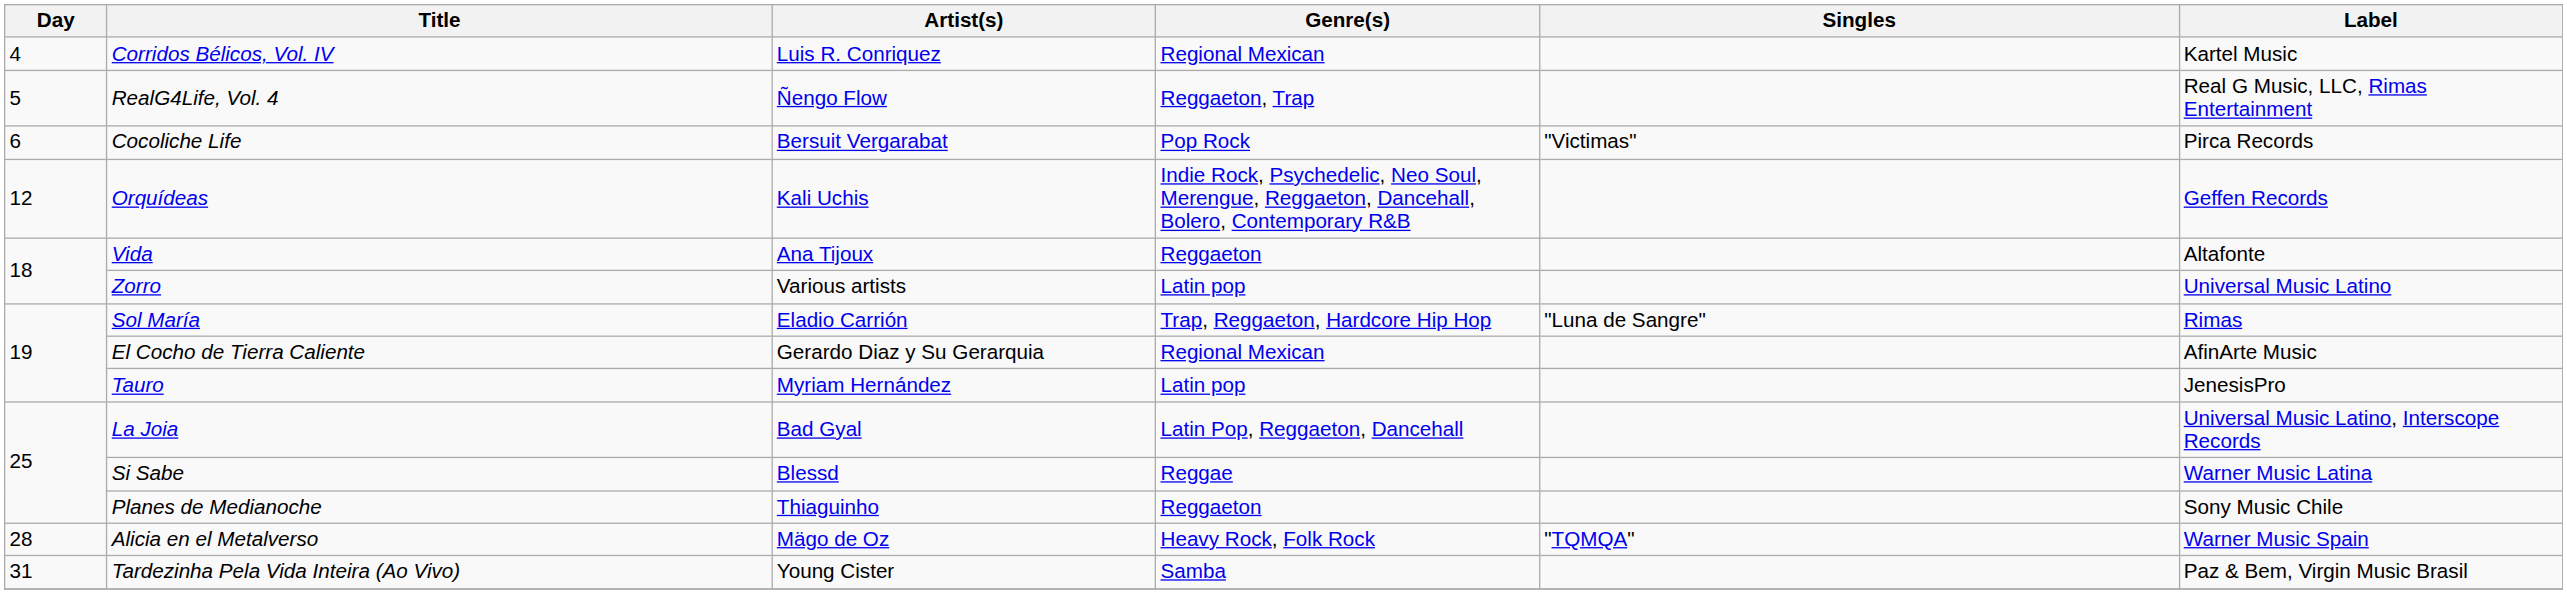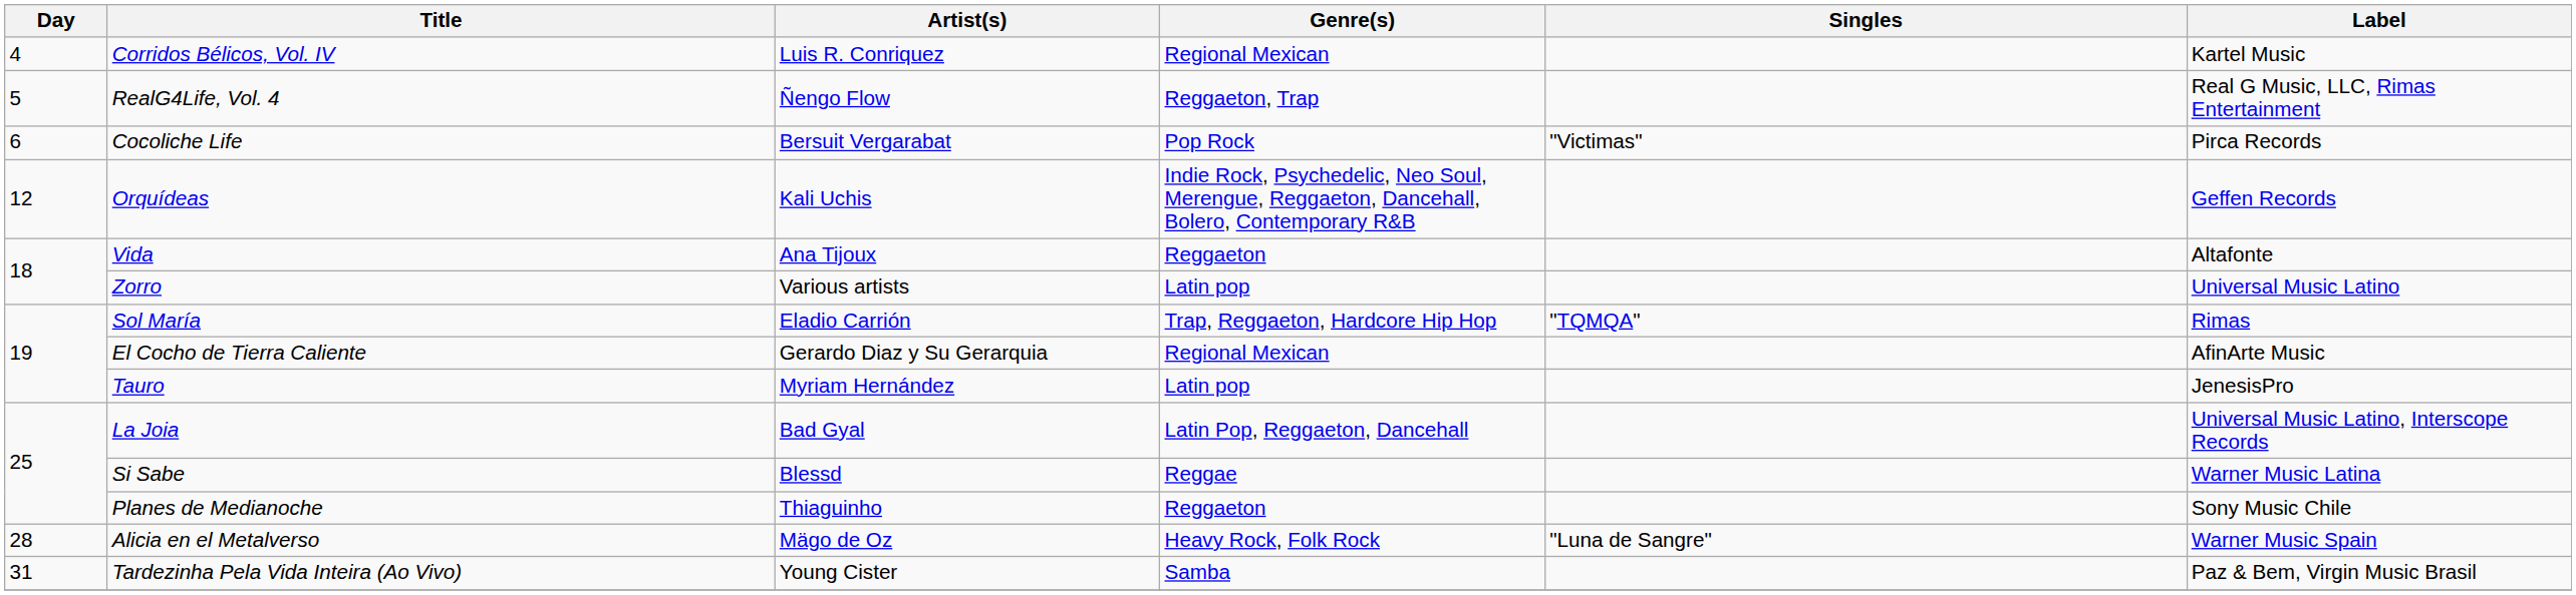Sol María | Singles: "Luna de Sangre" -> "TQMQA"
Alicia en el Metalverso | Singles: "TQMQA" -> "Luna de Sangre"
